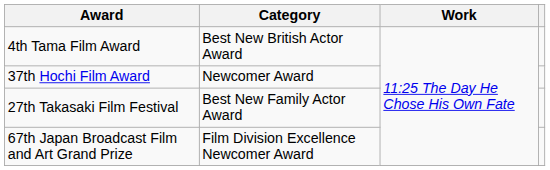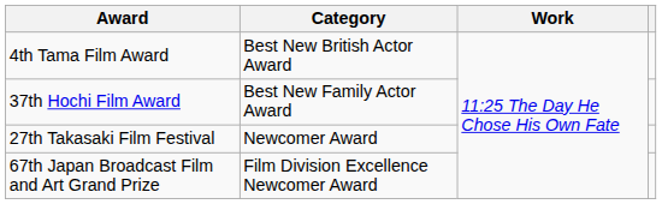37th Hochi Film Award | Category: Newcomer Award -> Best New Family Actor Award
27th Takasaki Film Festival | Category: Best New Family Actor Award -> Newcomer Award
